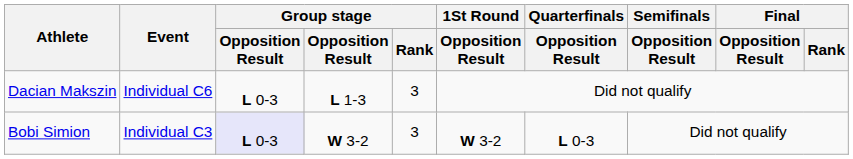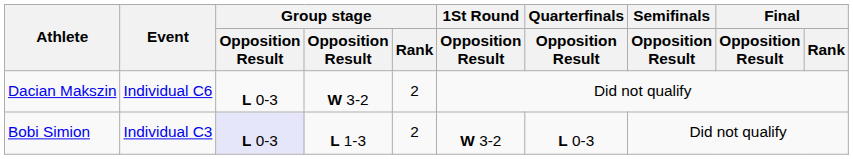Dacian Makszin | column 4: L 1-3 -> W 3-2
Dacian Makszin | Group stage / Rank: 3 -> 2
Bobi Simion | column 4: W 3-2 -> L 1-3
Bobi Simion | Group stage / Rank: 3 -> 2
